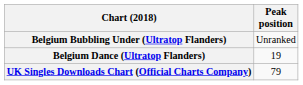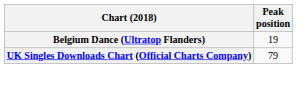- row: Belgium Bubbling Under (Ultratop Flanders) | Unranked
